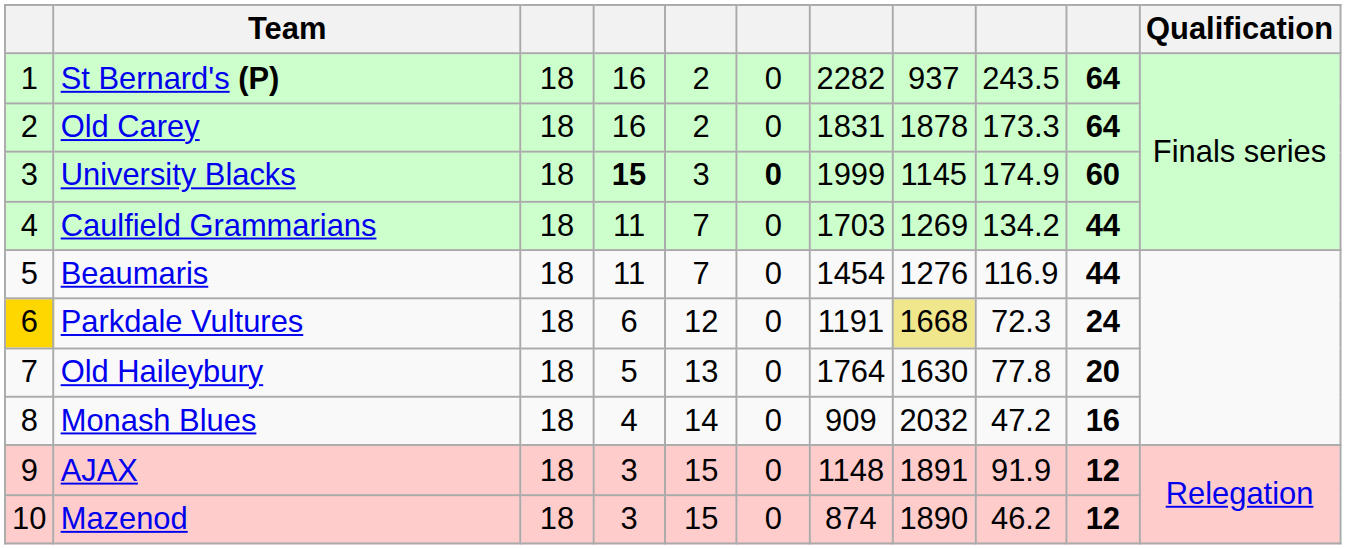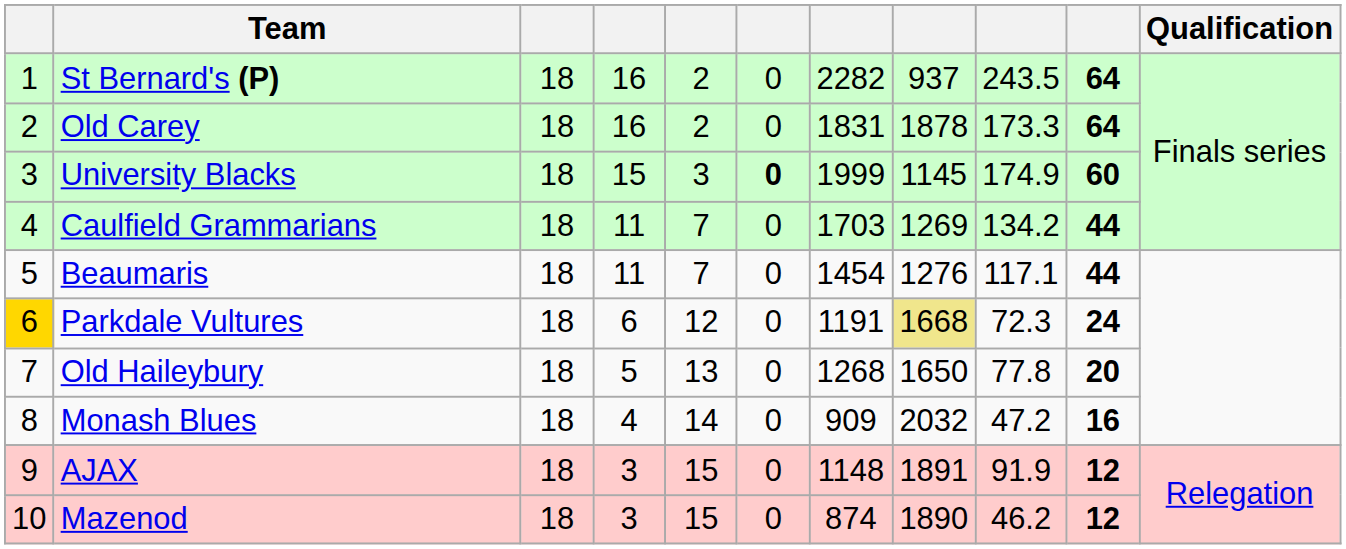University Blacks | column 4: bold -> normal
Beaumaris | column 9: 116.9 -> 117.1
Old Haileybury | column 7: 1764 -> 1268
Old Haileybury | column 8: 1630 -> 1650
